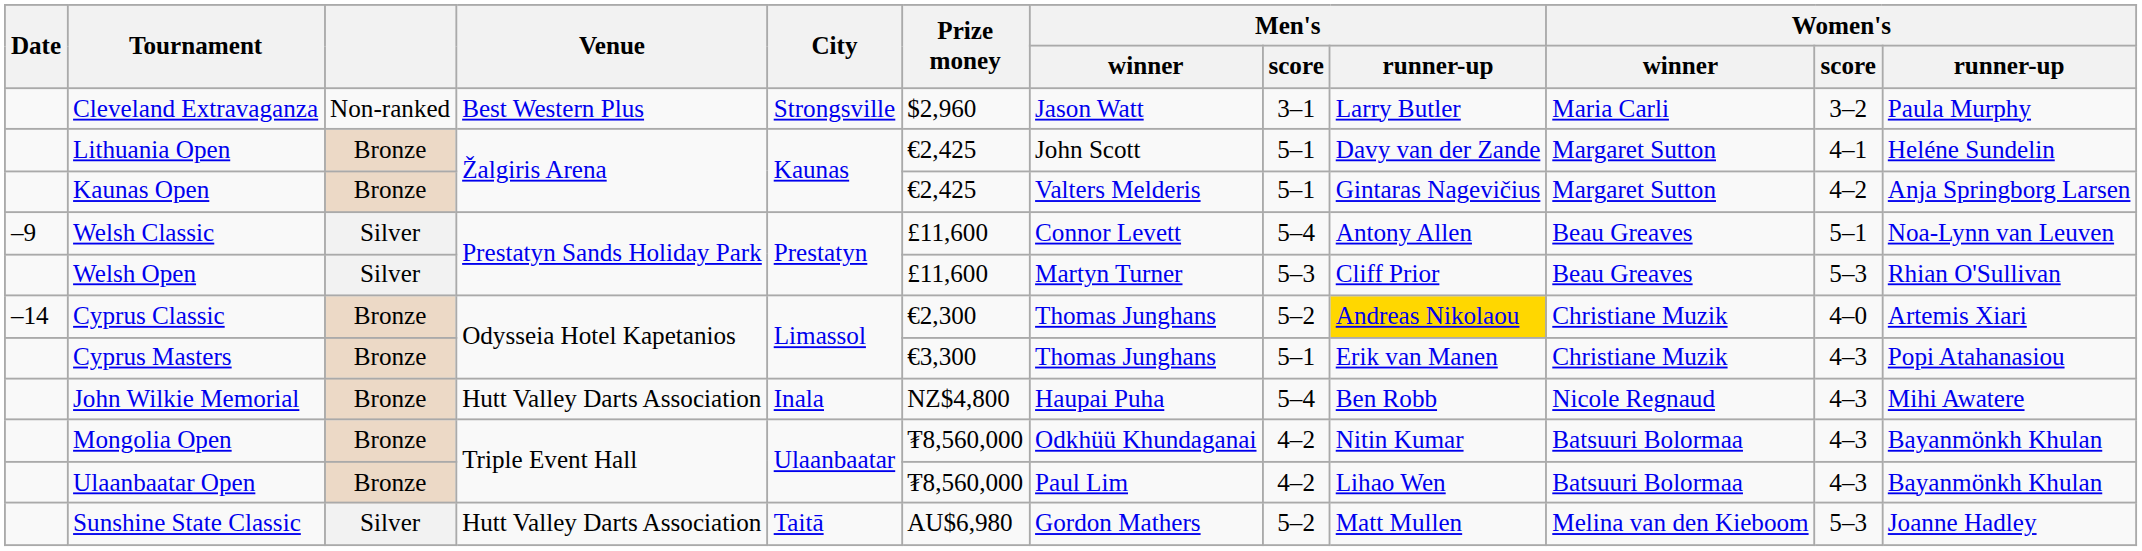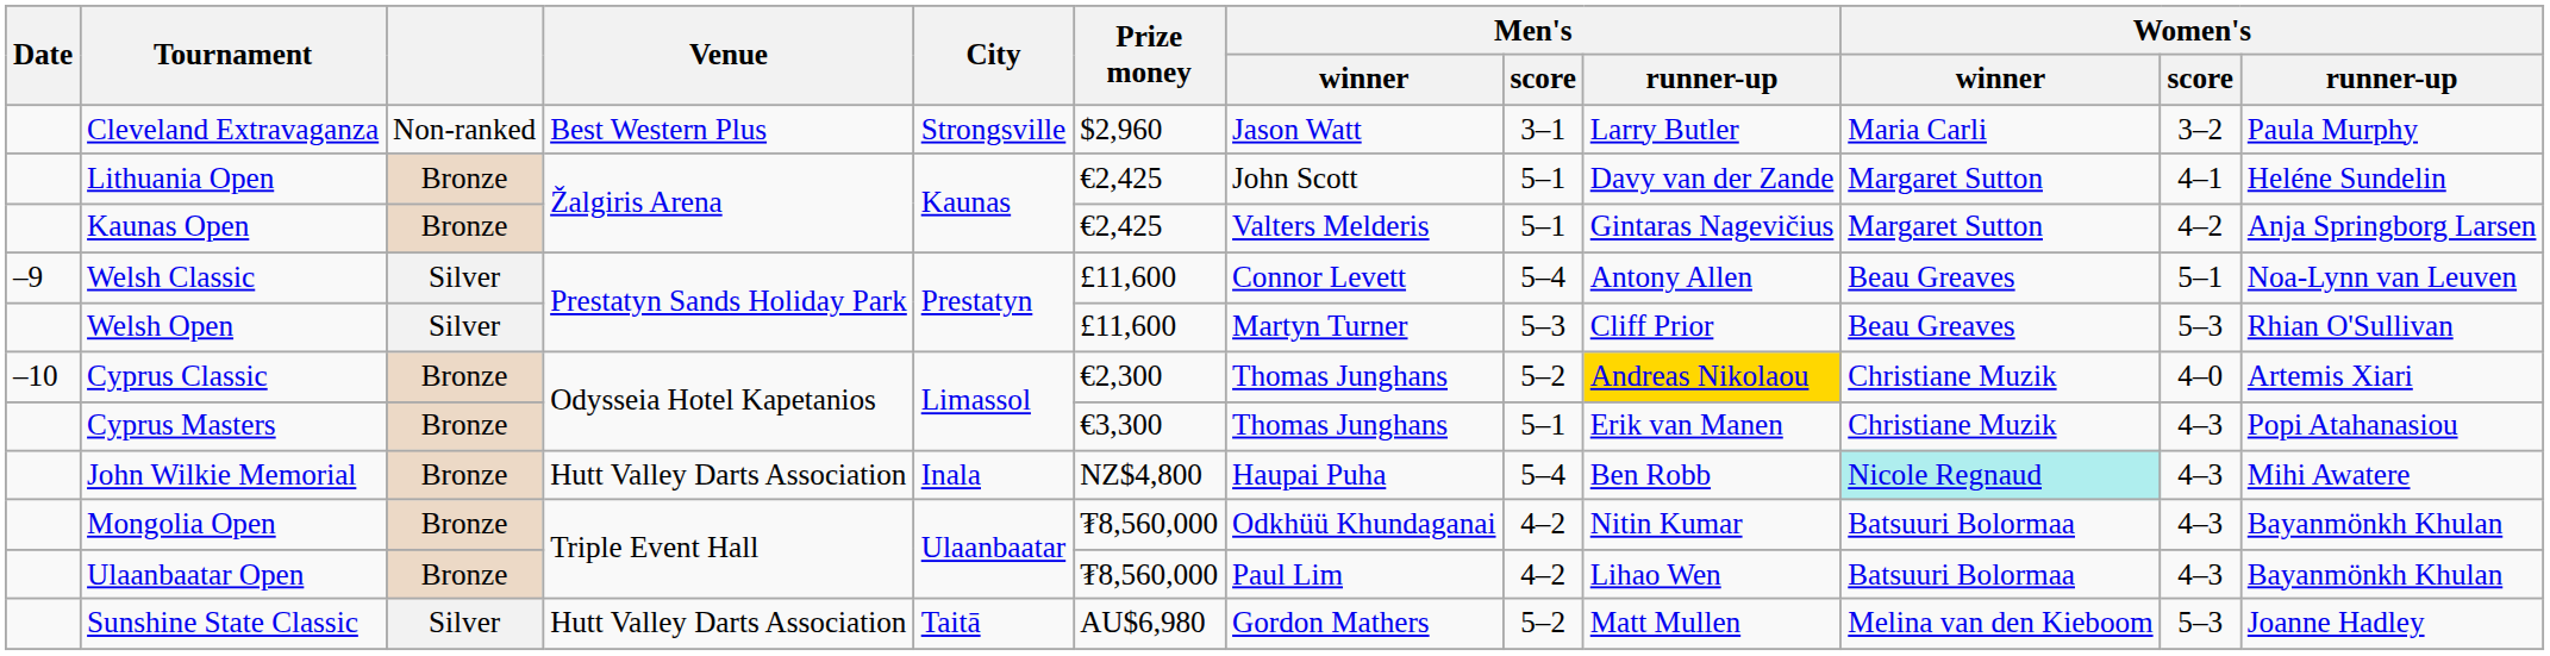Cyprus Classic | Date: –14 -> –10
John Wilkie Memorial | Women's / winner: no background -> paleturquoise background
